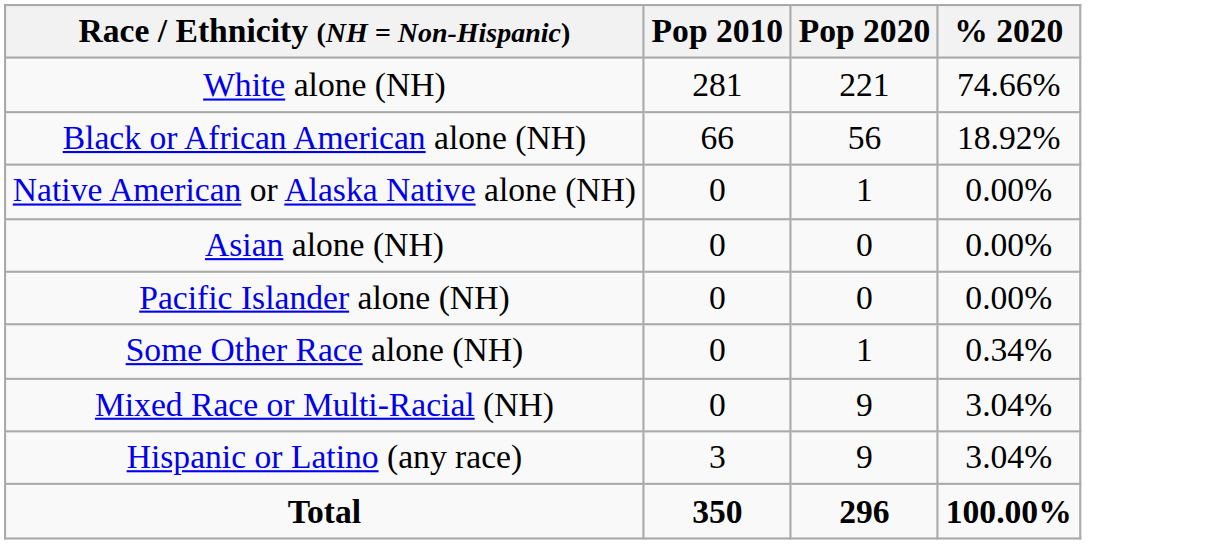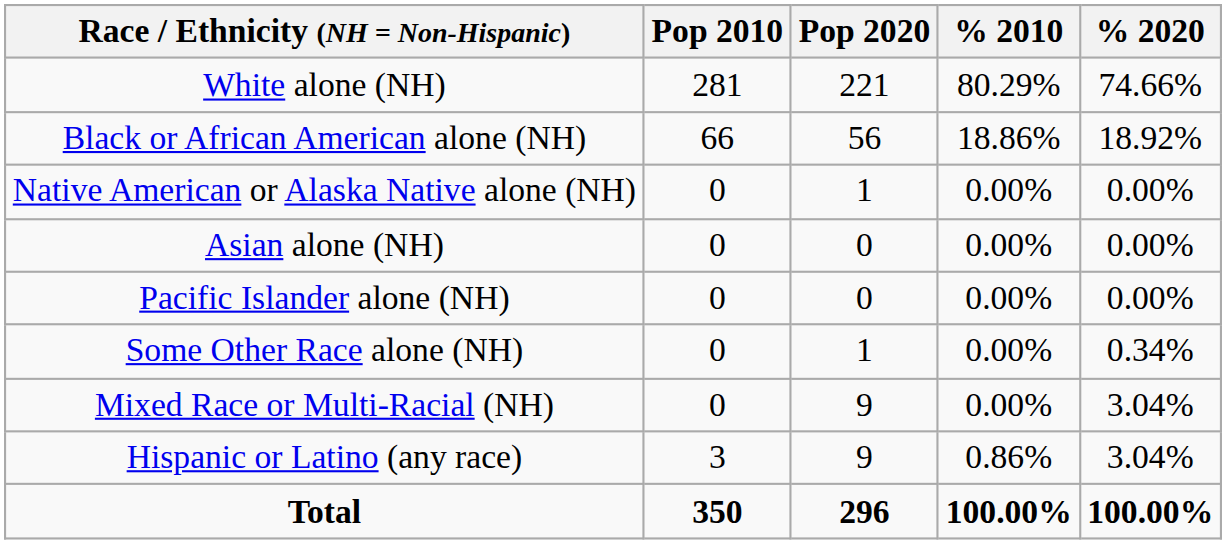+ column: % 2010 | 80.29% | 18.86% | 0.00% | 0.00% | 0.00% | 0.00% | 0.00% | 0.86% | 100.00%
